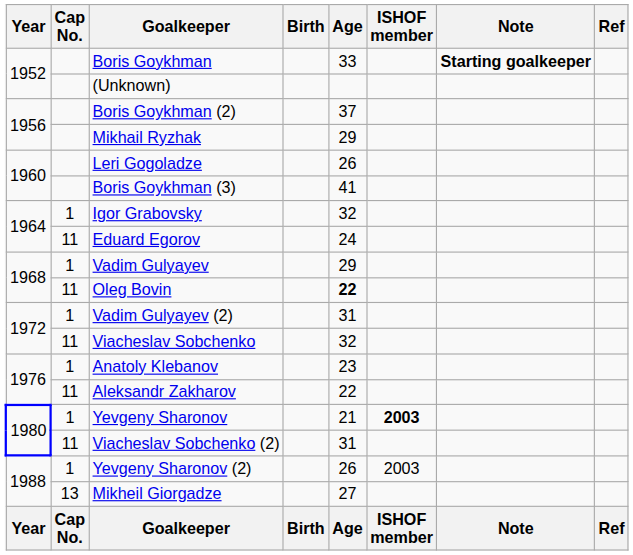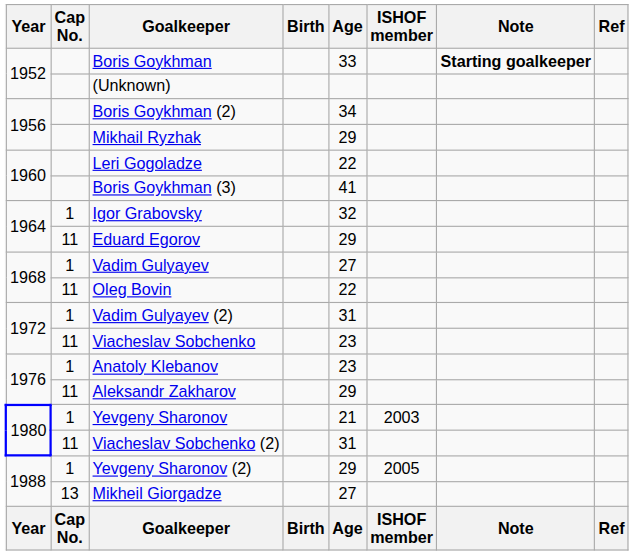Boris Goykhman (2) | Age: 37 -> 34
Leri Gogoladze | Age: 26 -> 22
Eduard Egorov | Age: 24 -> 29
Vadim Gulyayev | Age: 29 -> 27
Oleg Bovin | Age: bold -> normal
Viacheslav Sobchenko | Age: 32 -> 23
Aleksandr Zakharov | Age: 22 -> 29
Yevgeny Sharonov | ISHOF member: bold -> normal
Yevgeny Sharonov (2) | Age: 26 -> 29
Yevgeny Sharonov (2) | ISHOF member: 2003 -> 2005
